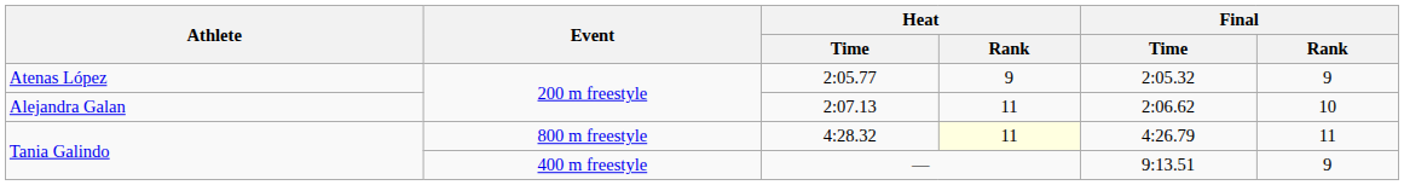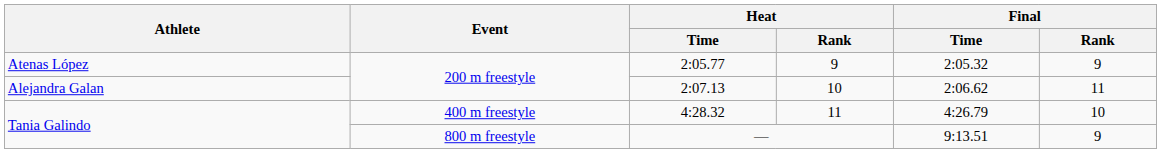2:07.13 | Heat / Rank: 11 -> 10
2:07.13 | Final / Rank: 10 -> 11
4:28.32 | Event: 800 m freestyle -> 400 m freestyle
4:28.32 | Heat / Rank: lightyellow background -> no background
4:28.32 | Final / Rank: 11 -> 10
— | Event: 400 m freestyle -> 800 m freestyle
